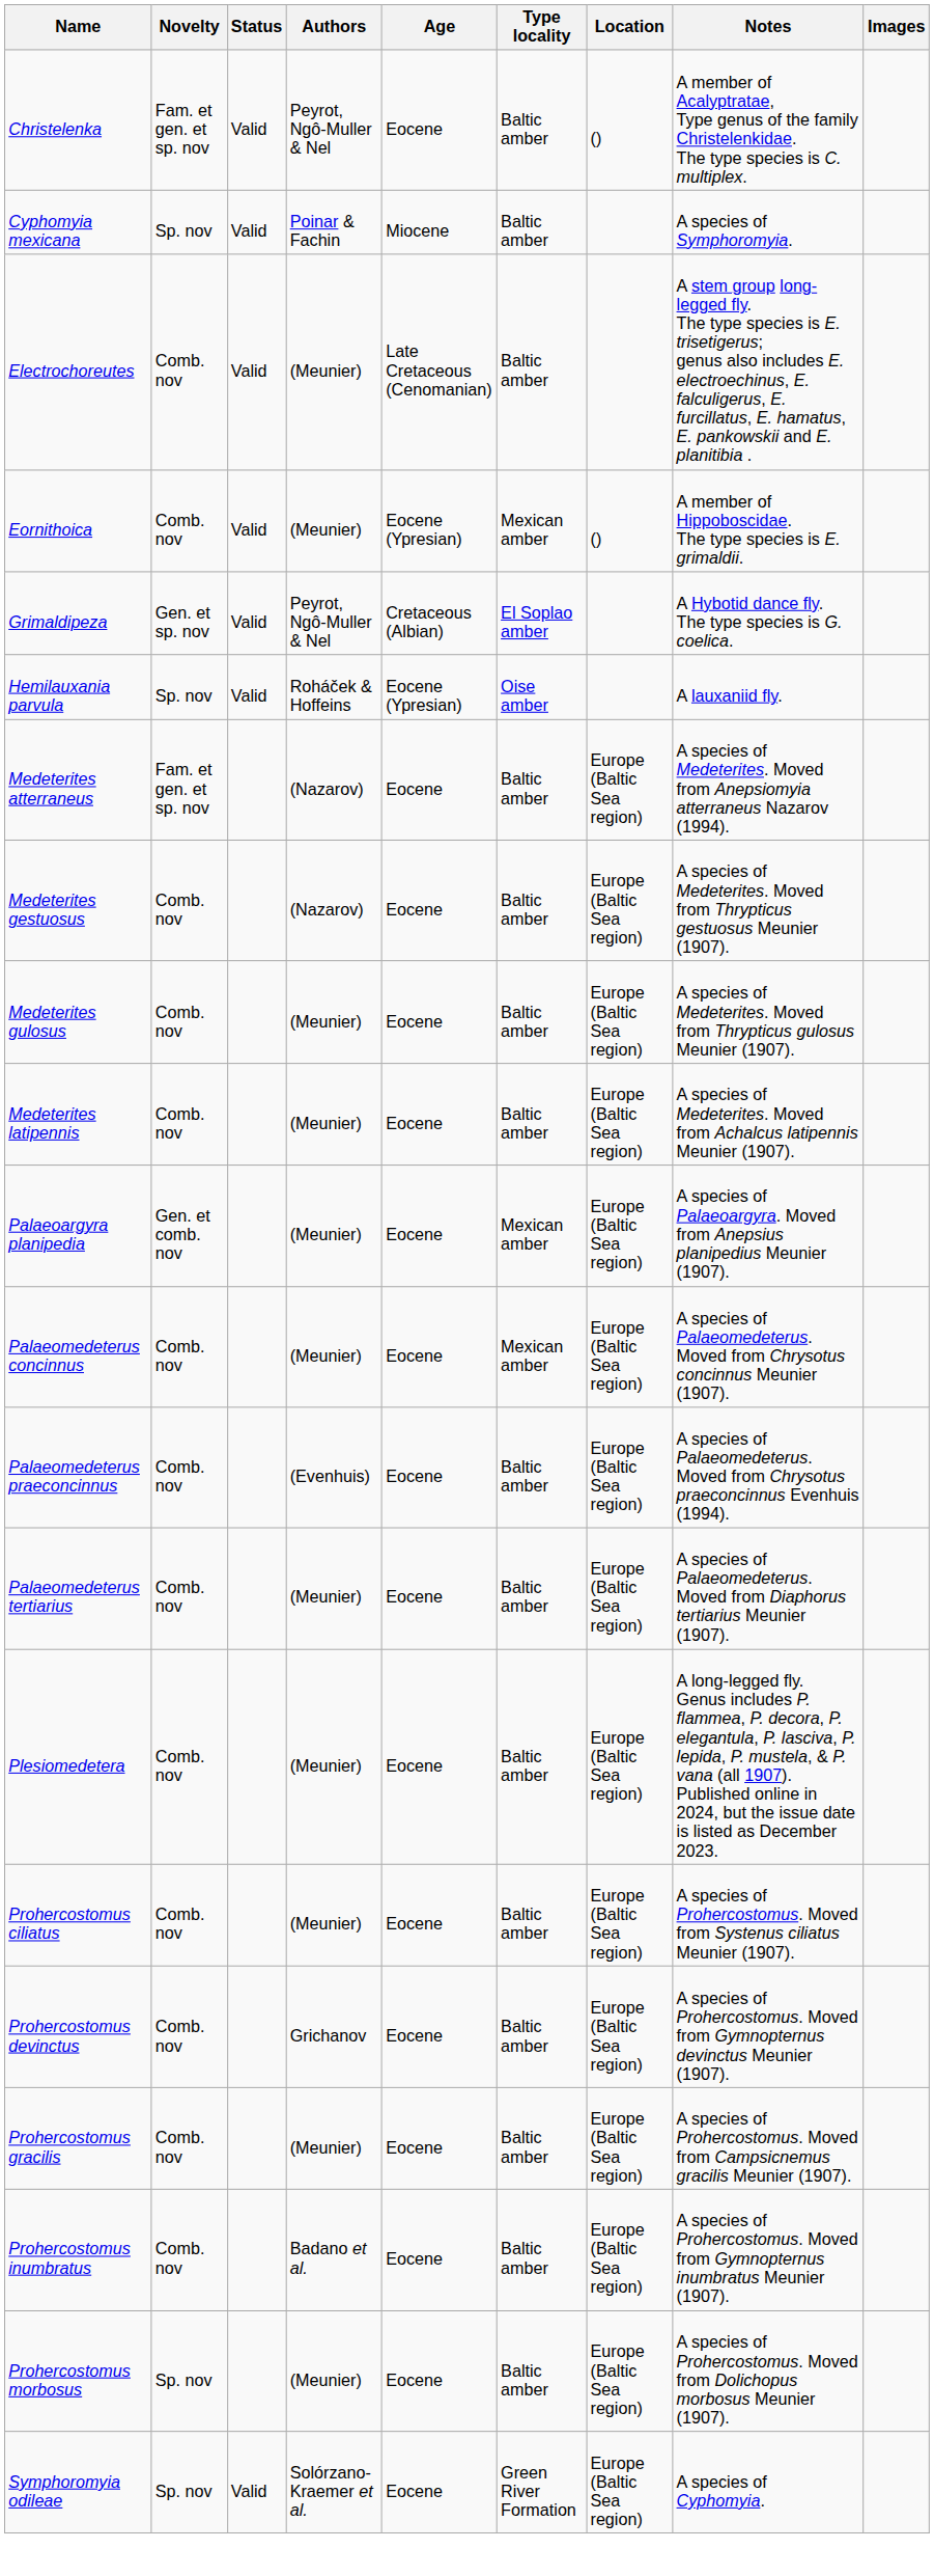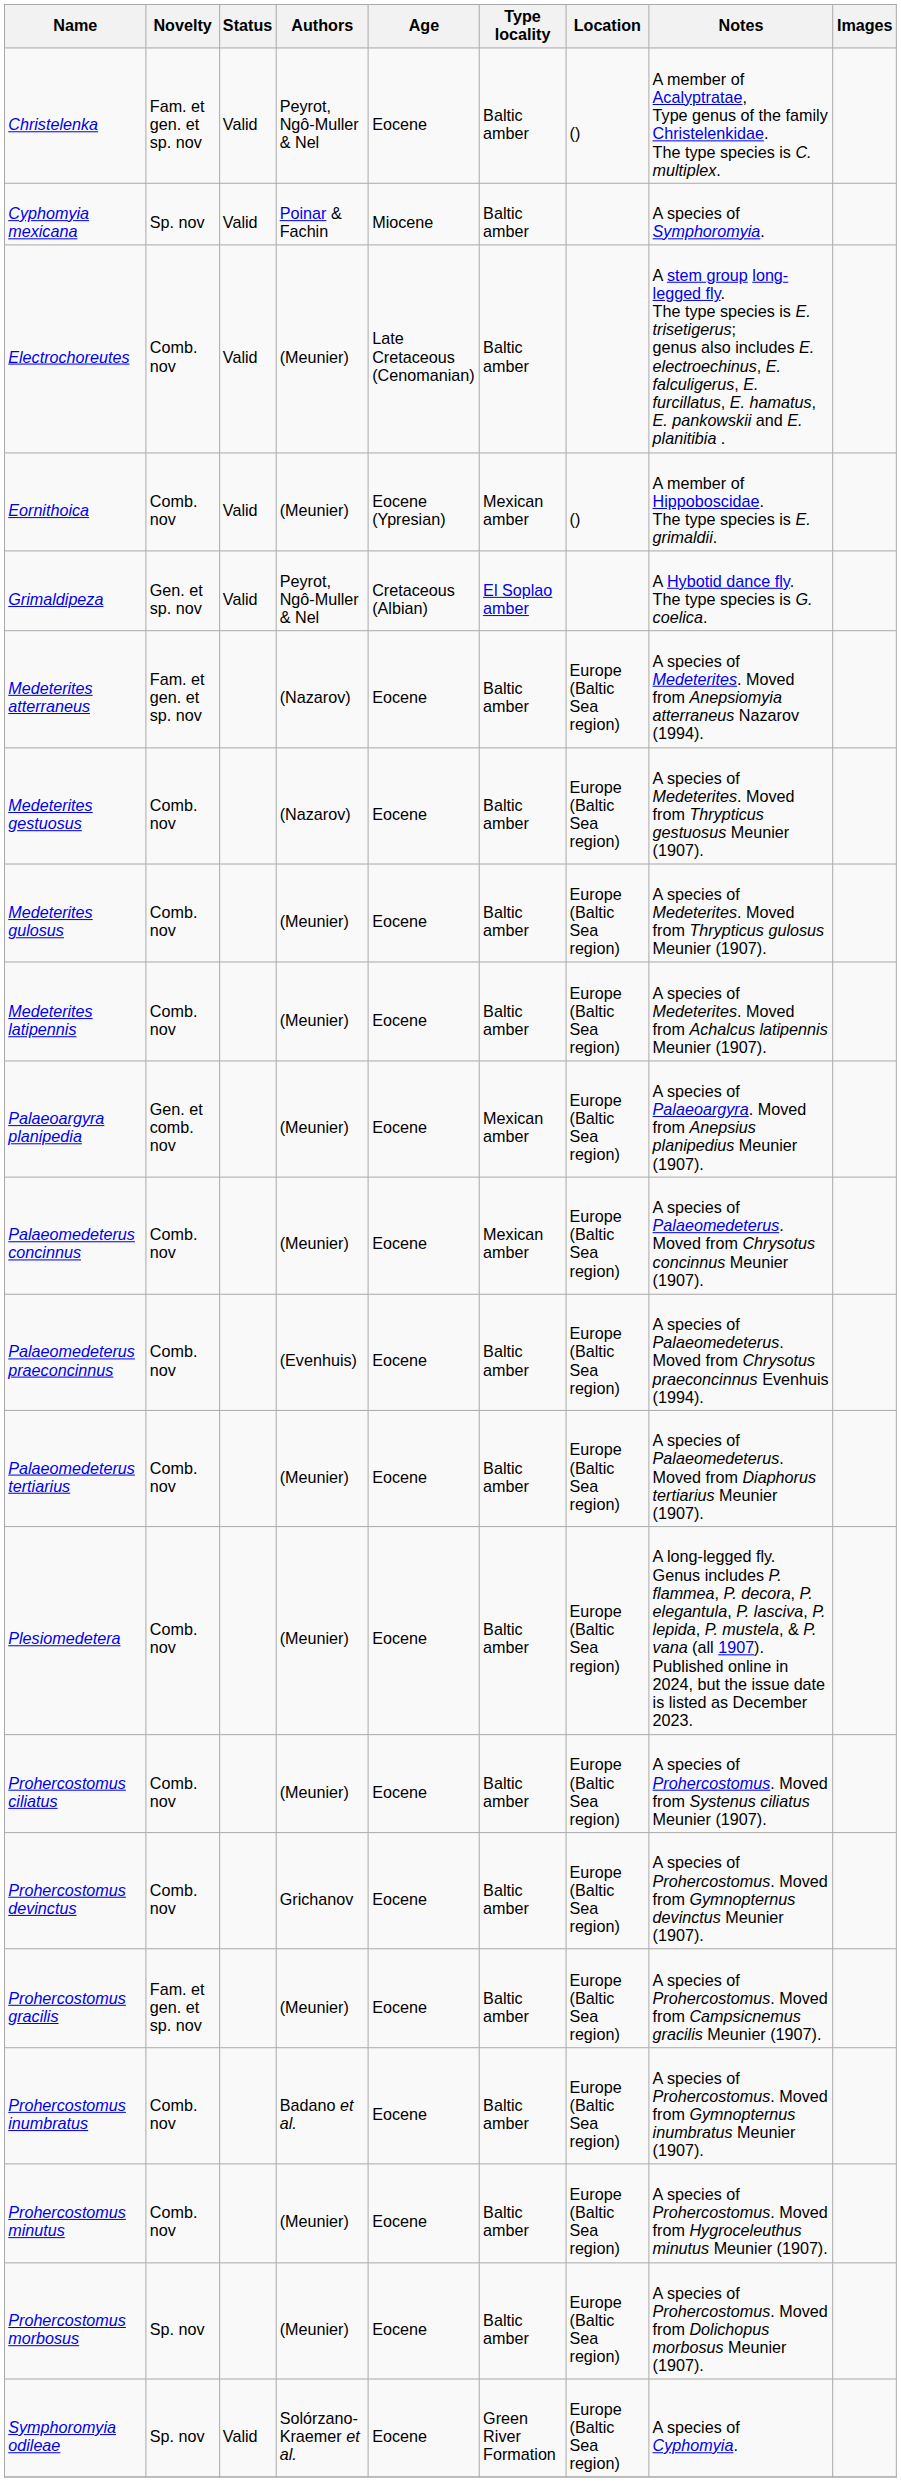- row: Hemilauxania parvula | Sp. nov | Valid | Roháček & Hoffeins | Eocene (Ypresian) | Oise amber | A lauxaniid fly.
Prohercostomus gracilis | Novelty: Comb. nov -> Fam. et gen. et sp. nov
+ row: Prohercostomus minutus | Comb. nov | (Meunier) | Eocene | Baltic amber | Europe (Baltic Sea region) | A species of Prohercostomus. Moved from Hygroceleuthus minutus Meunier (1907).
